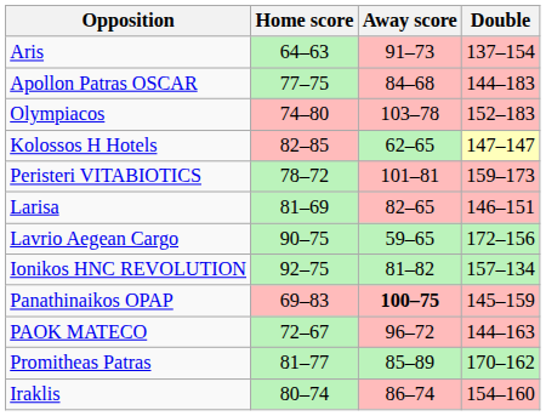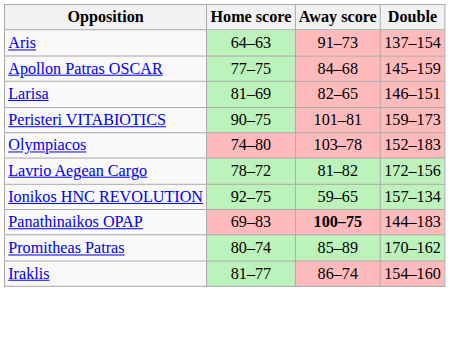Apollon Patras OSCAR | Double: 144–183 -> 145–159
rows swapped: Olympiacos <-> Larisa
- row: Kolossos H Hotels | 82–85 | 62–65 | 147–147
Peristeri VITABIOTICS | Home score: 78–72 -> 90–75
Lavrio Aegean Cargo | Home score: 90–75 -> 78–72
Lavrio Aegean Cargo | Away score: 59–65 -> 81–82
Ionikos HNC REVOLUTION | Away score: 81–82 -> 59–65
Panathinaikos OPAP | Double: 145–159 -> 144–183
- row: PAOK MATECO | 72–67 | 96–72 | 144–163
Promitheas Patras | Home score: 81–77 -> 80–74
Iraklis | Home score: 80–74 -> 81–77
